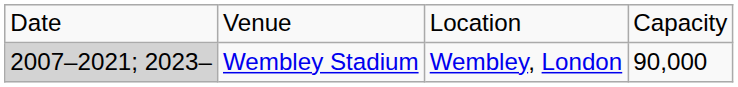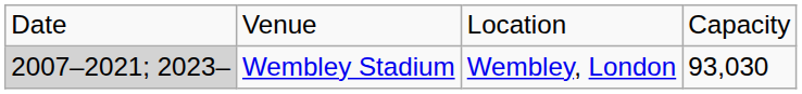Wembley Stadium | column 4: 90,000 -> 93,030
